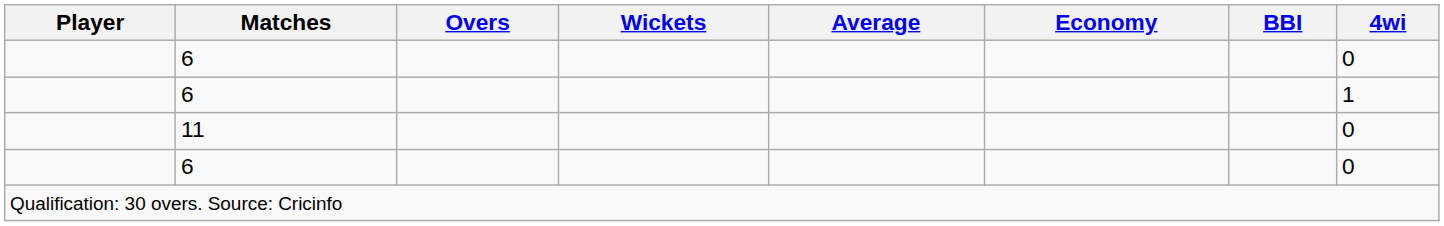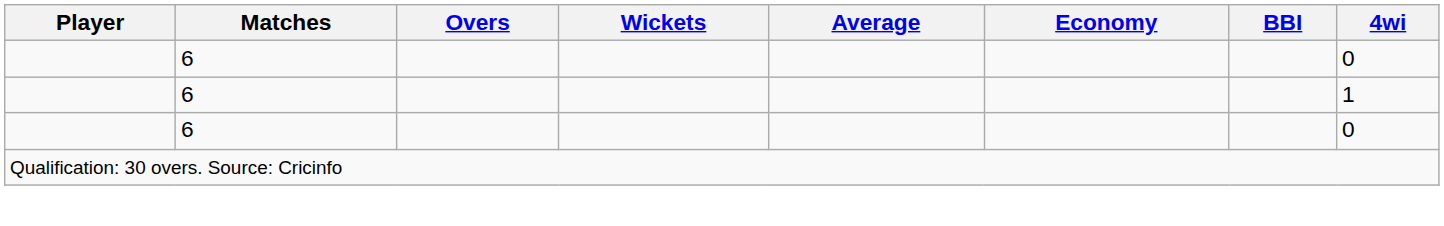- row: 11 | 0
